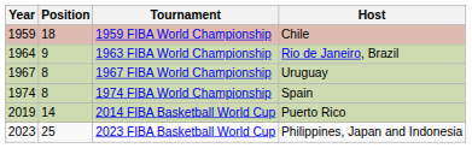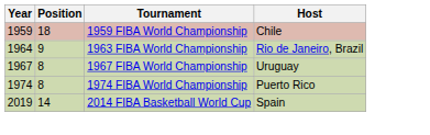1974 FIBA World Championship | Host: Spain -> Puerto Rico
2014 FIBA Basketball World Cup | Host: Puerto Rico -> Spain
- row: 2023 | 25 | 2023 FIBA Basketball World Cup | Philippines, Japan and Indonesia
